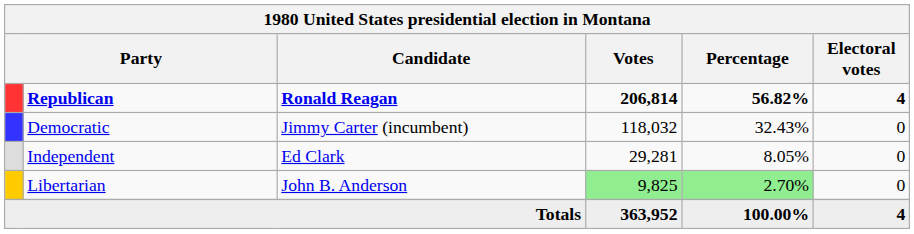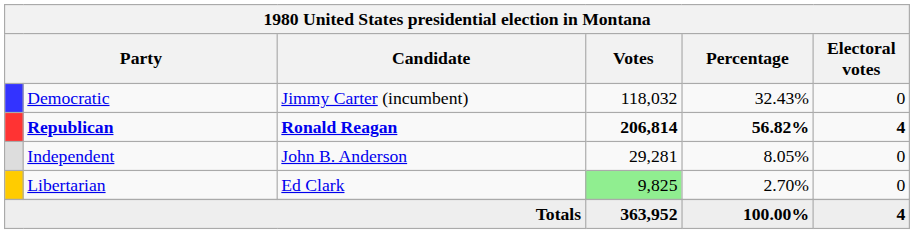rows swapped: Republican <-> Democratic
Independent | Candidate: Ed Clark -> John B. Anderson
Libertarian | Candidate: John B. Anderson -> Ed Clark
Libertarian | Percentage: lightgreen background -> no background
